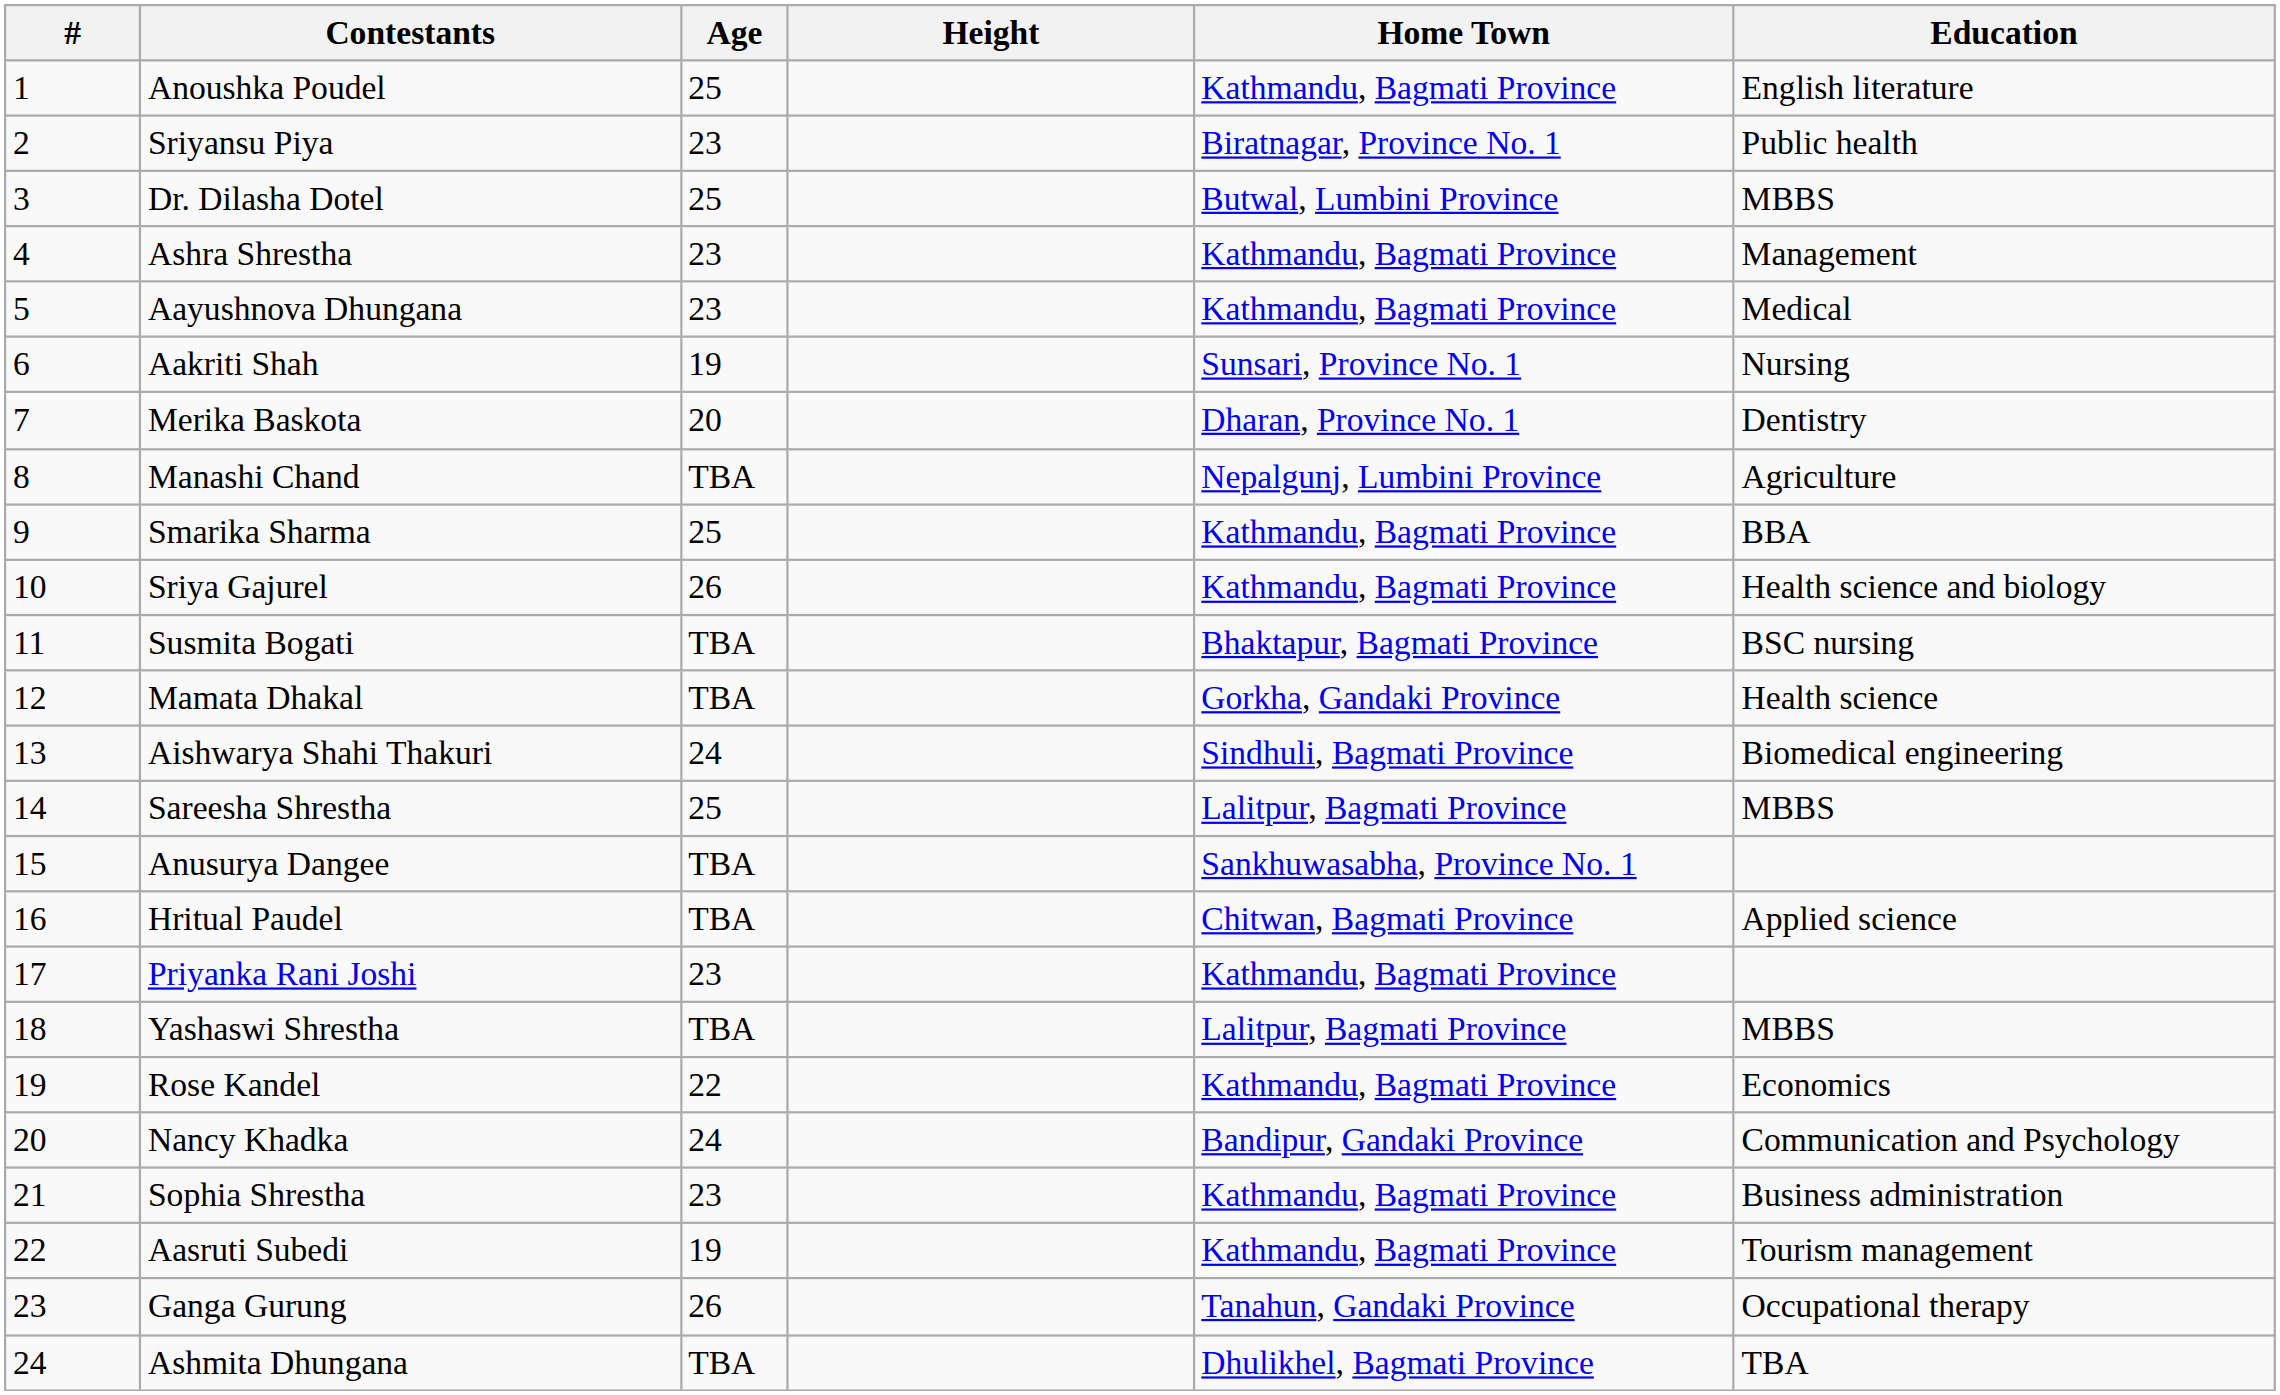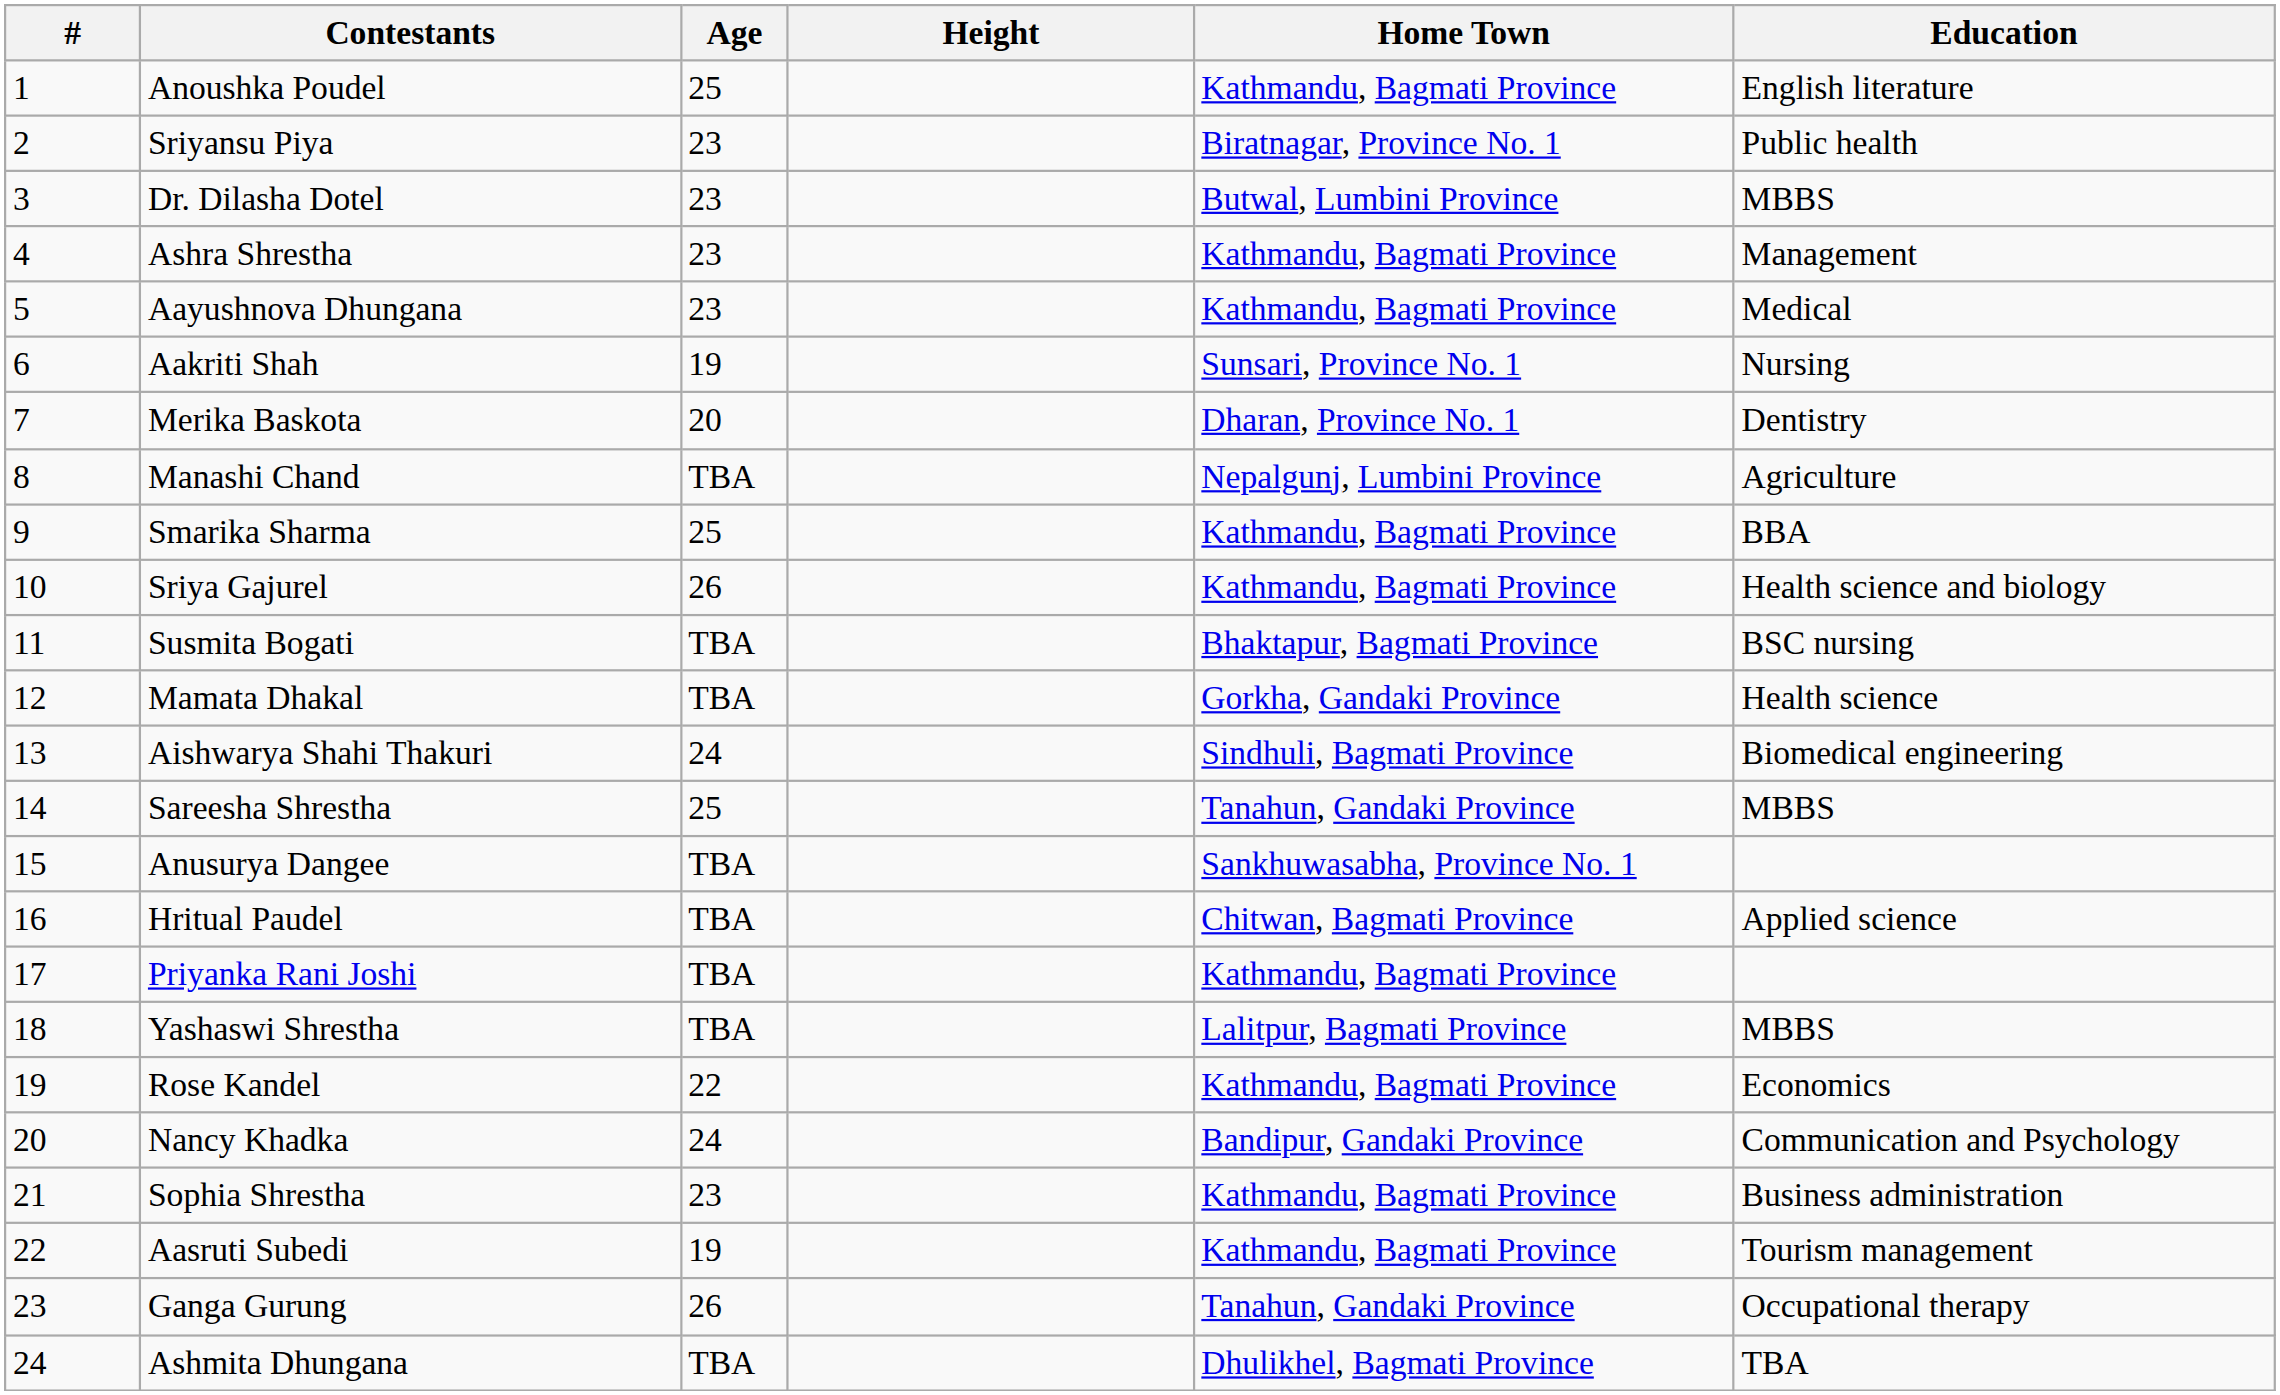Dr. Dilasha Dotel | Age: 25 -> 23
Sareesha Shrestha | Home Town: Lalitpur, Bagmati Province -> Tanahun, Gandaki Province
Priyanka Rani Joshi | Age: 23 -> TBA
